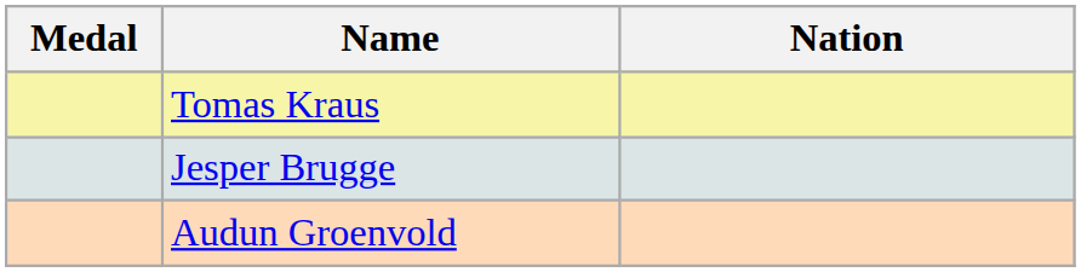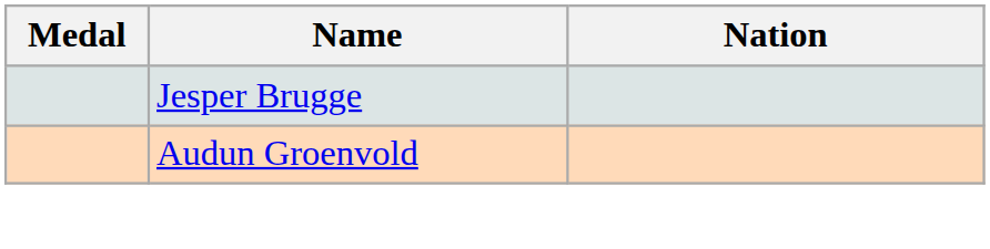- row: Tomas Kraus
